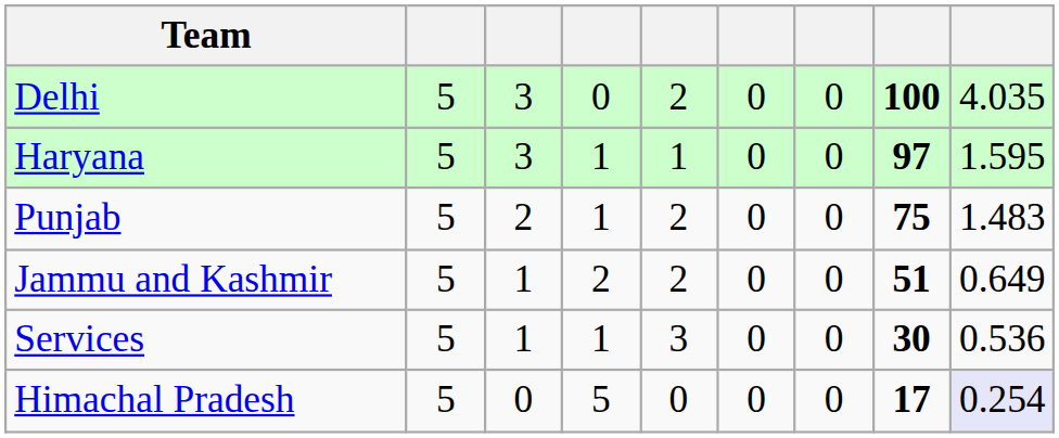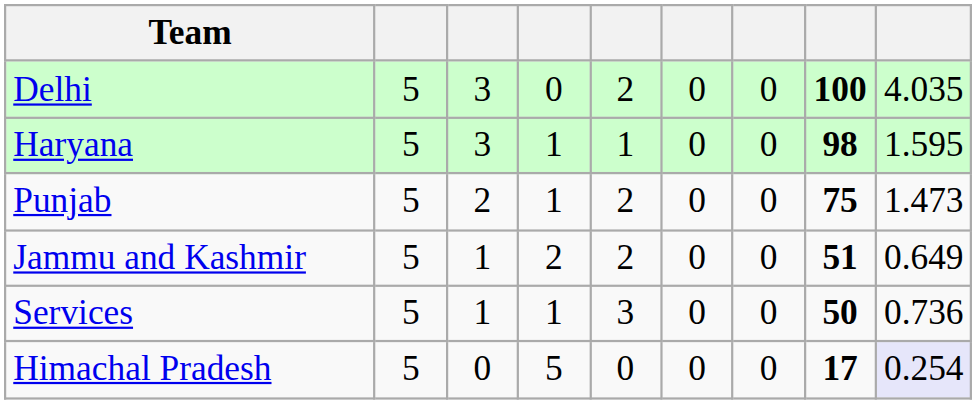Haryana | column 8: 97 -> 98
Punjab | column 9: 1.483 -> 1.473
Services | column 8: 30 -> 50
Services | column 9: 0.536 -> 0.736
